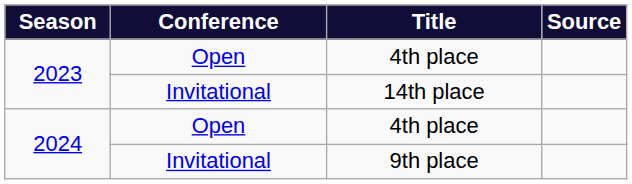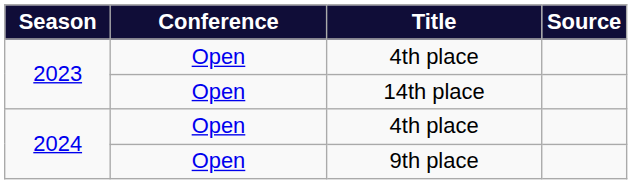14th place | Conference: Invitational -> Open
9th place | Conference: Invitational -> Open
